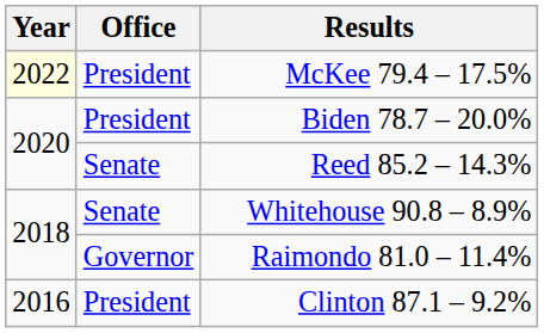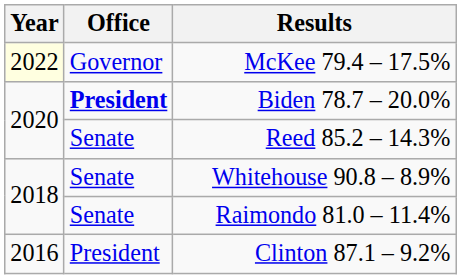McKee 79.4 – 17.5% | Office: President -> Governor
Biden 78.7 – 20.0% | Office: normal -> bold
Raimondo 81.0 – 11.4% | Office: Governor -> Senate
